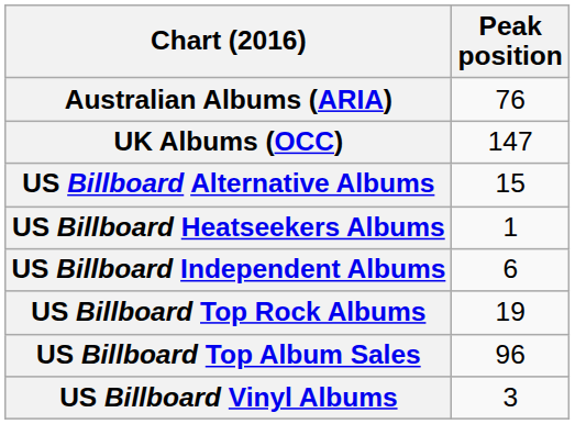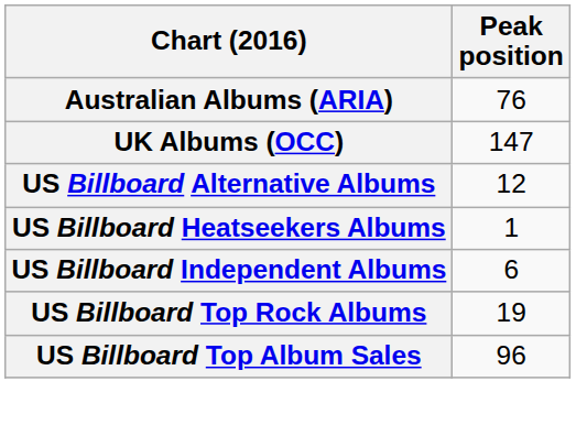US Billboard Alternative Albums | Peak position: 15 -> 12
- row: US Billboard Vinyl Albums | 3
